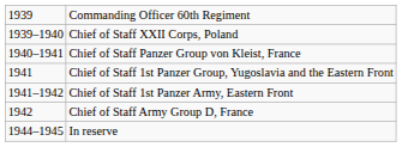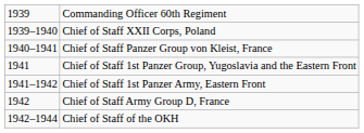+ row: 1942–1944 | Chief of Staff of the OKH
- row: 1944–1945 | In reserve
